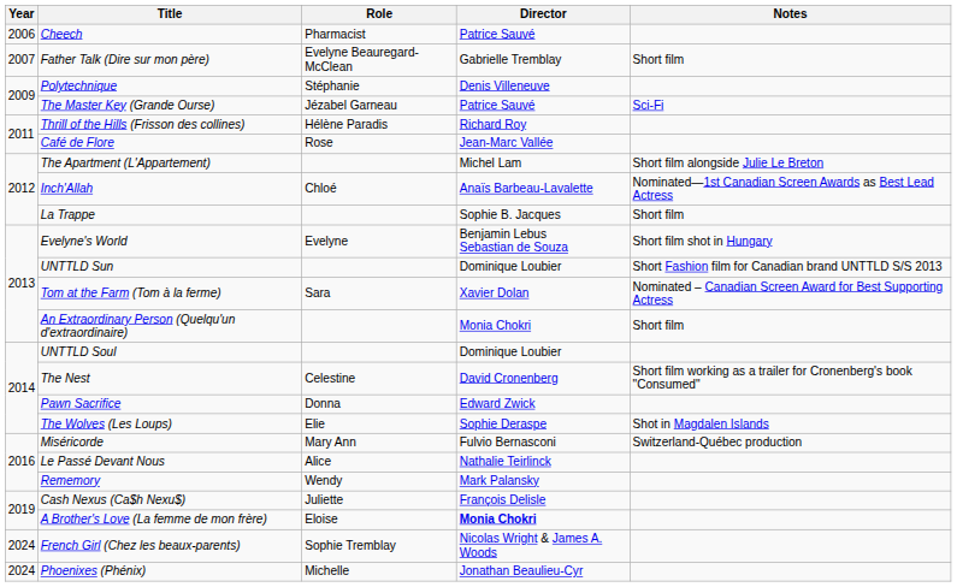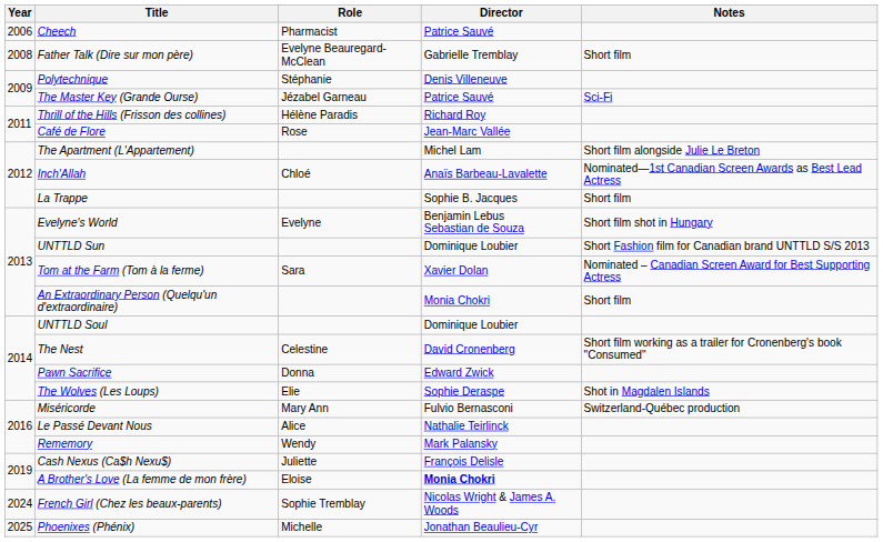Father Talk (Dire sur mon père) | Year: 2007 -> 2008
Phoenixes (Phénix) | Year: 2024 -> 2025
